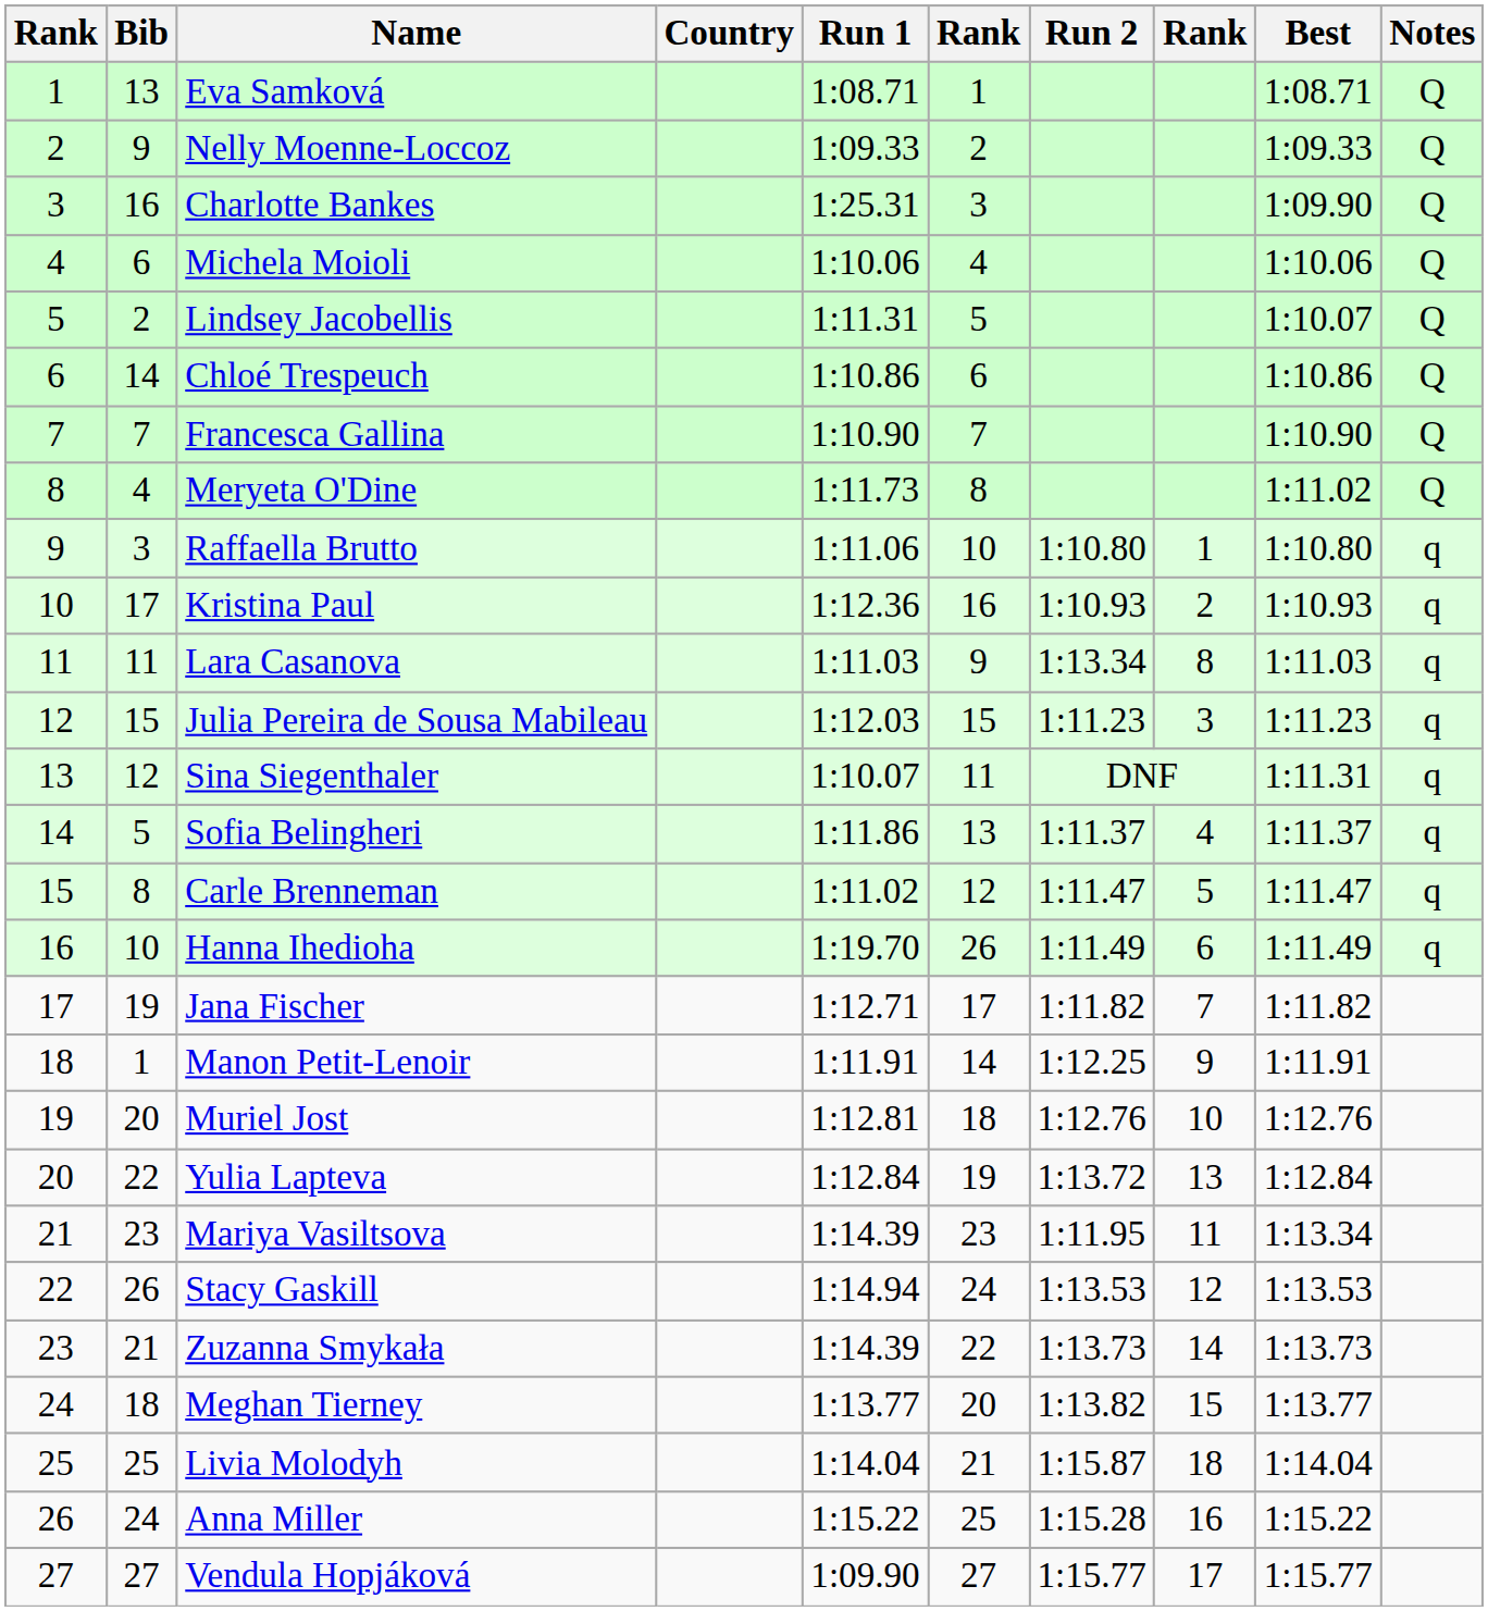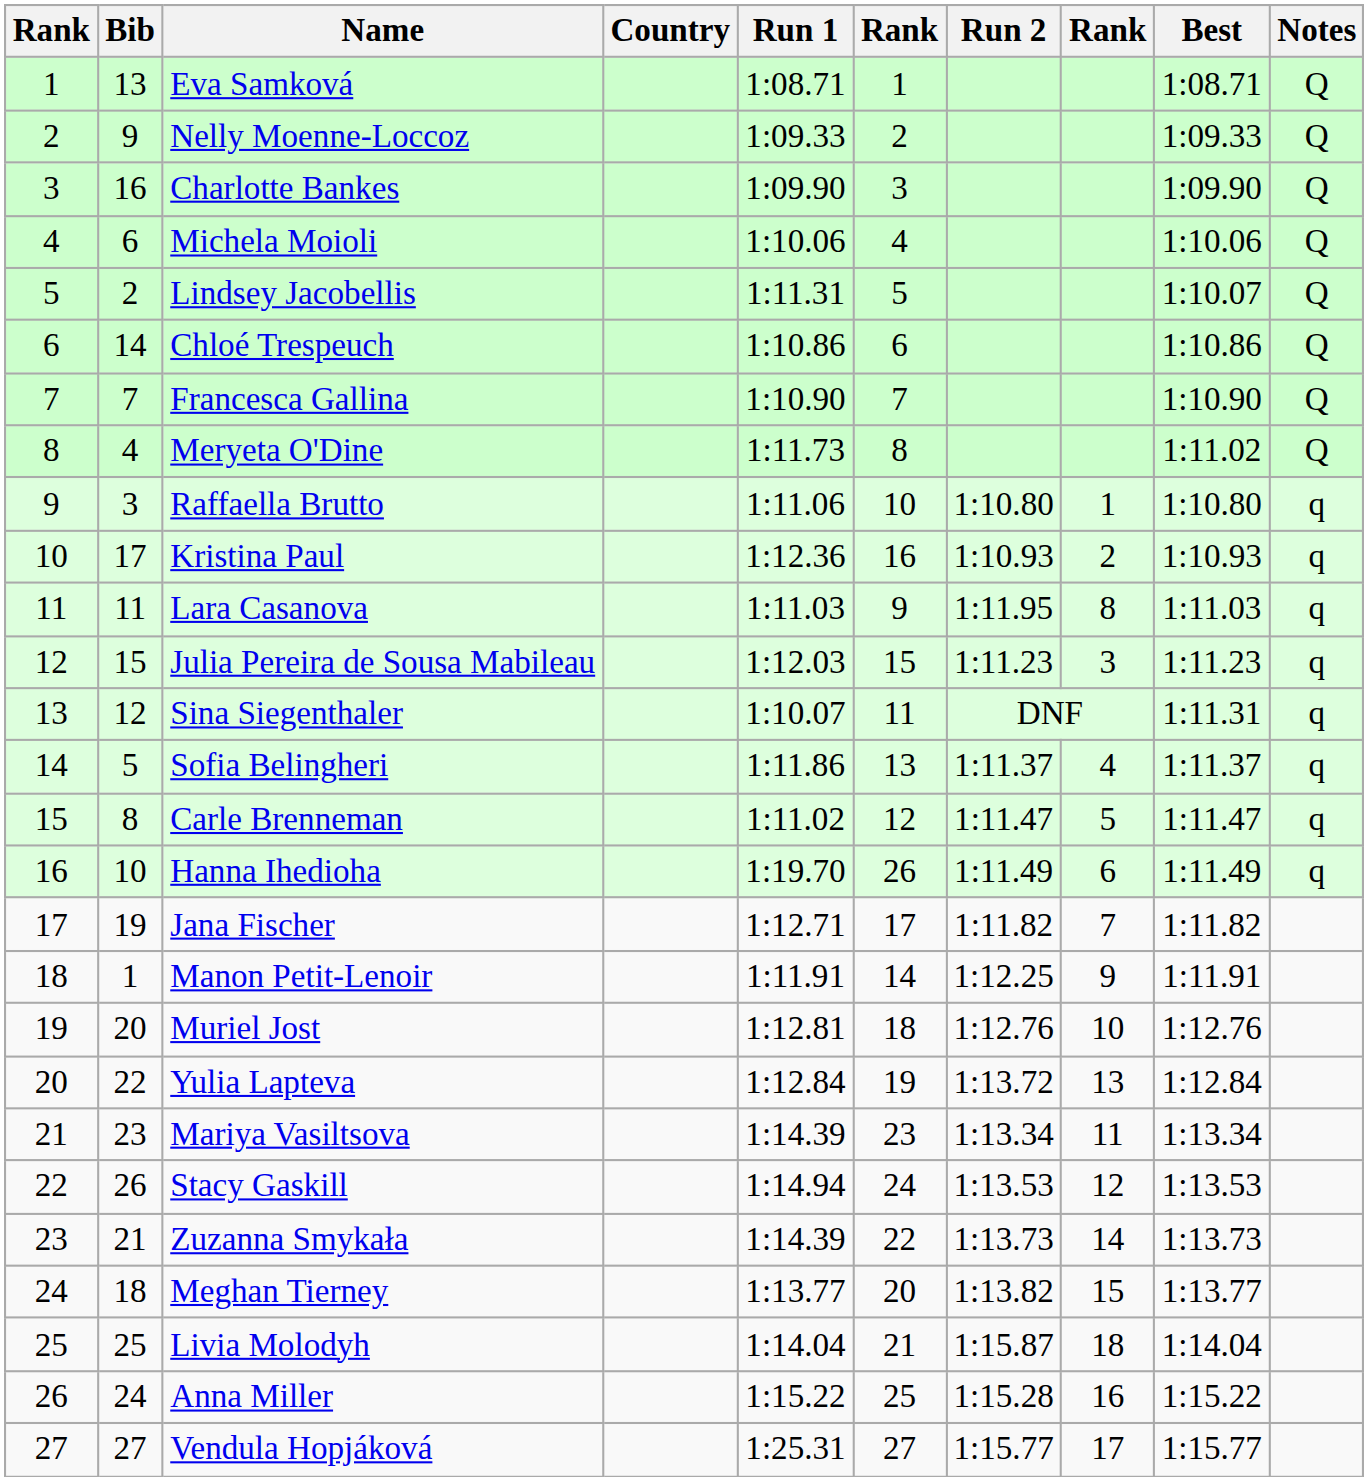Charlotte Bankes | Run 1: 1:25.31 -> 1:09.90
Lara Casanova | Run 2: 1:13.34 -> 1:11.95
Mariya Vasiltsova | Run 2: 1:11.95 -> 1:13.34
Vendula Hopjáková | Run 1: 1:09.90 -> 1:25.31
